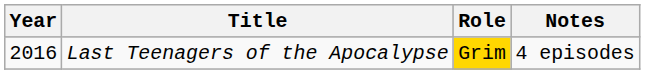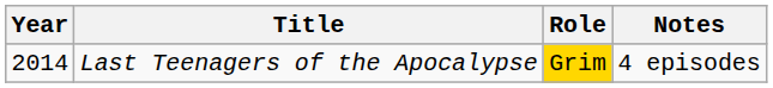Last Teenagers of the Apocalypse | Year: 2016 -> 2014
